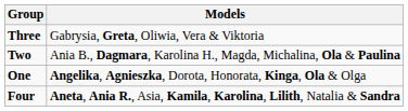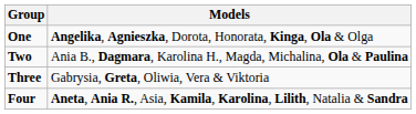rows swapped: One <-> Three
